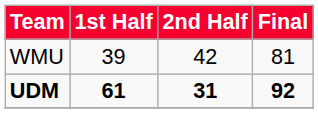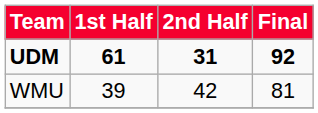rows swapped: WMU <-> UDM
